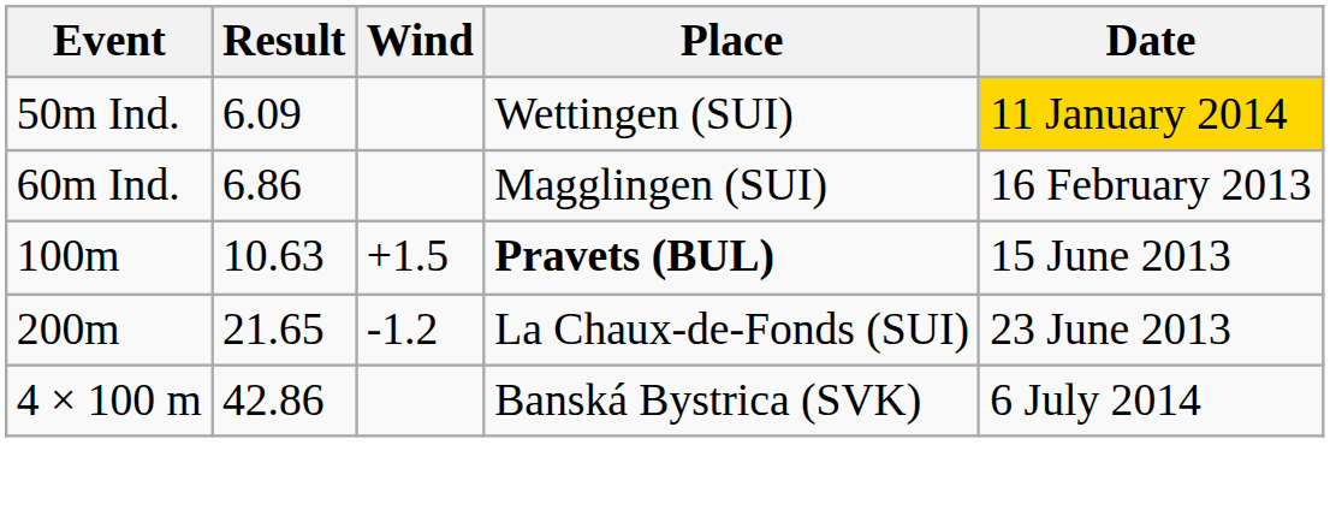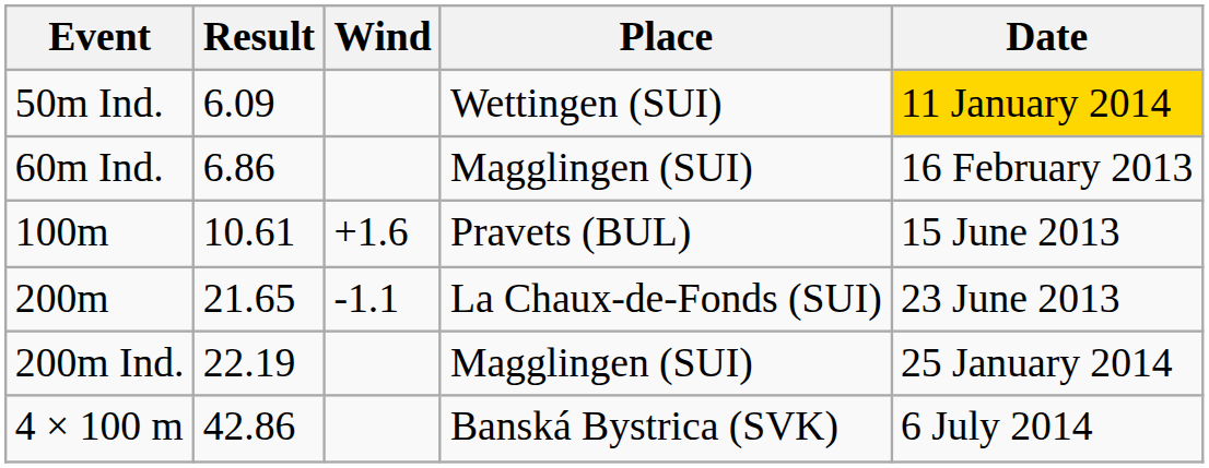100m | Result: 10.63 -> 10.61
100m | Wind: +1.5 -> +1.6
100m | Place: bold -> normal
200m | Wind: -1.2 -> -1.1
+ row: 200m Ind. | 22.19 | Magglingen (SUI) | 25 January 2014
